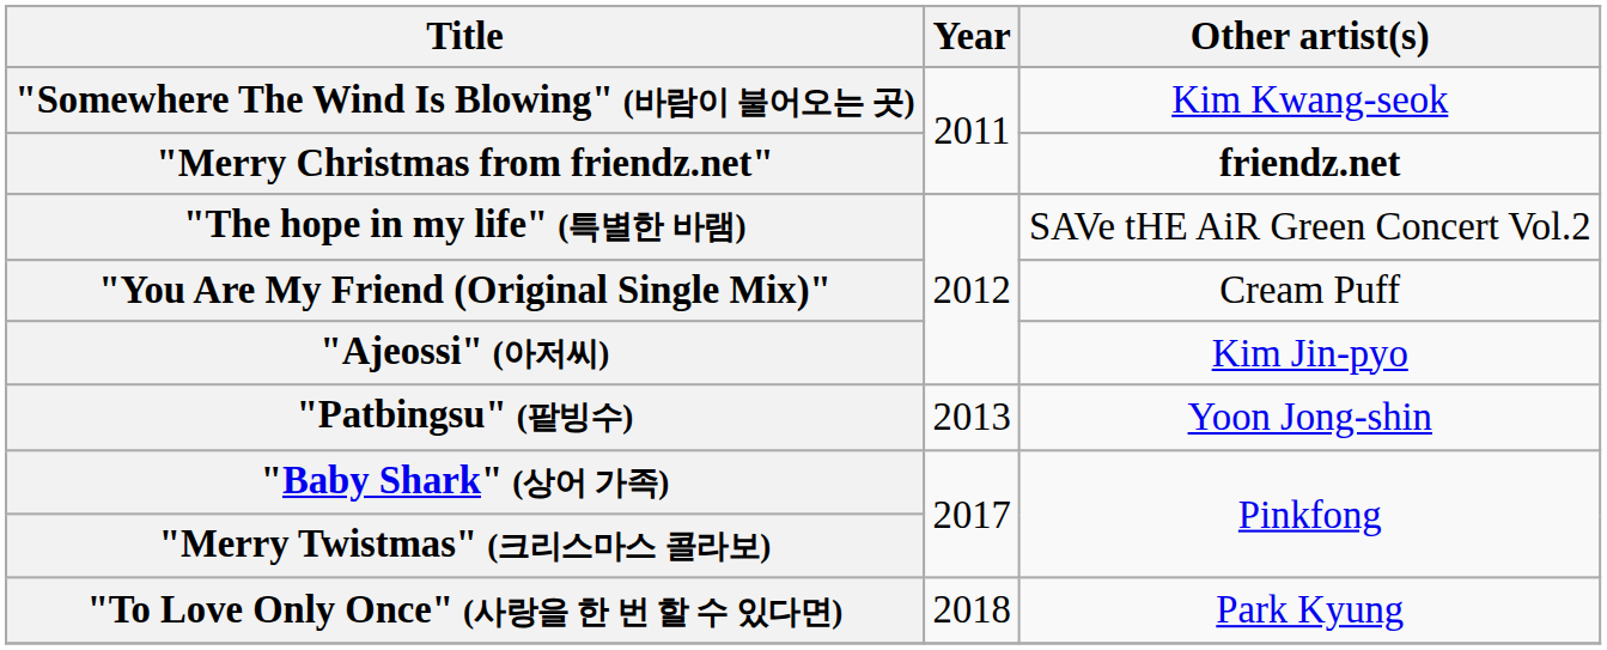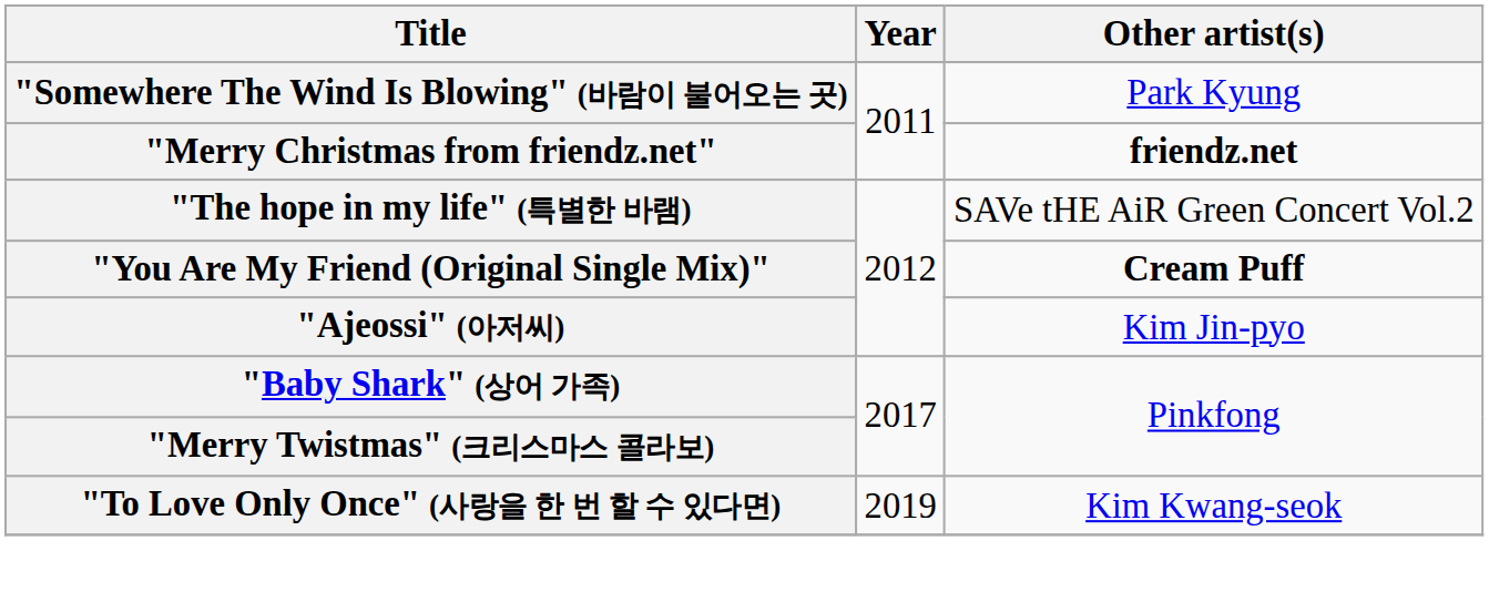"Somewhere The Wind Is Blowing" (바람이 불어오는 곳) | Other artist(s): Kim Kwang-seok -> Park Kyung
"You Are My Friend (Original Single Mix)" | Other artist(s): normal -> bold
- row: "Patbingsu" (팥빙수) | 2013 | Yoon Jong-shin
"To Love Only Once" (사랑을 한 번 할 수 있다면) | Year: 2018 -> 2019
"To Love Only Once" (사랑을 한 번 할 수 있다면) | Other artist(s): Park Kyung -> Kim Kwang-seok
